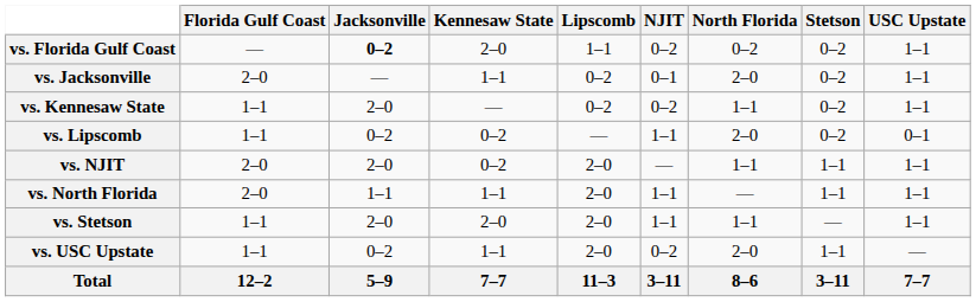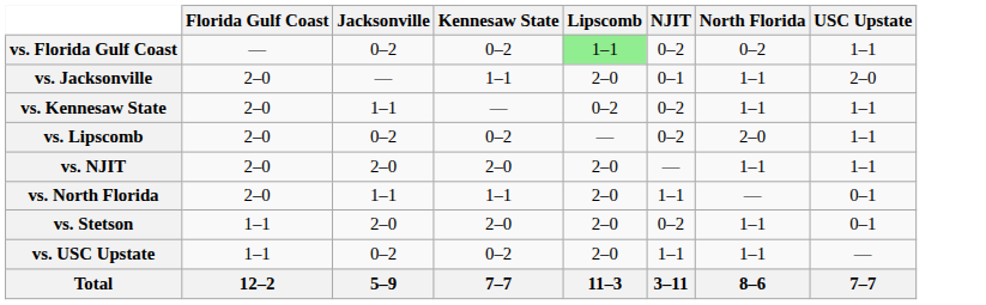- column: Stetson | 0–2 | 0–2 | 0–2 | 0–2 | 1–1 | 1–1 | — | 1–1 | 3–11
vs. Florida Gulf Coast | Jacksonville: bold -> normal
vs. Florida Gulf Coast | Kennesaw State: 2–0 -> 0–2
vs. Florida Gulf Coast | Lipscomb: no background -> lightgreen background
vs. Jacksonville | Lipscomb: 0–2 -> 2–0
vs. Jacksonville | North Florida: 2–0 -> 1–1
vs. Jacksonville | USC Upstate: 1–1 -> 2–0
vs. Kennesaw State | Florida Gulf Coast: 1–1 -> 2–0
vs. Kennesaw State | Jacksonville: 2–0 -> 1–1
vs. Lipscomb | Florida Gulf Coast: 1–1 -> 2–0
vs. Lipscomb | NJIT: 1–1 -> 0–2
vs. Lipscomb | USC Upstate: 0–1 -> 1–1
vs. NJIT | Kennesaw State: 0–2 -> 2–0
vs. North Florida | USC Upstate: 1–1 -> 0–1
vs. Stetson | NJIT: 1–1 -> 0–2
vs. Stetson | USC Upstate: 1–1 -> 0–1
vs. USC Upstate | Kennesaw State: 1–1 -> 0–2
vs. USC Upstate | NJIT: 0–2 -> 1–1
vs. USC Upstate | North Florida: 2–0 -> 1–1
